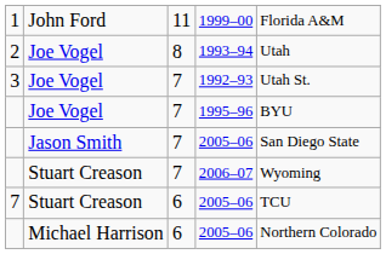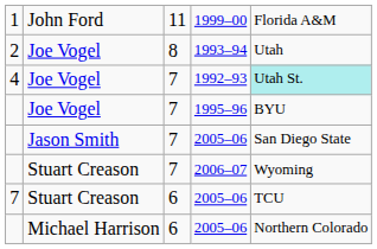1992–93 | column 1: 3 -> 4
1992–93 | column 5: no background -> paleturquoise background
